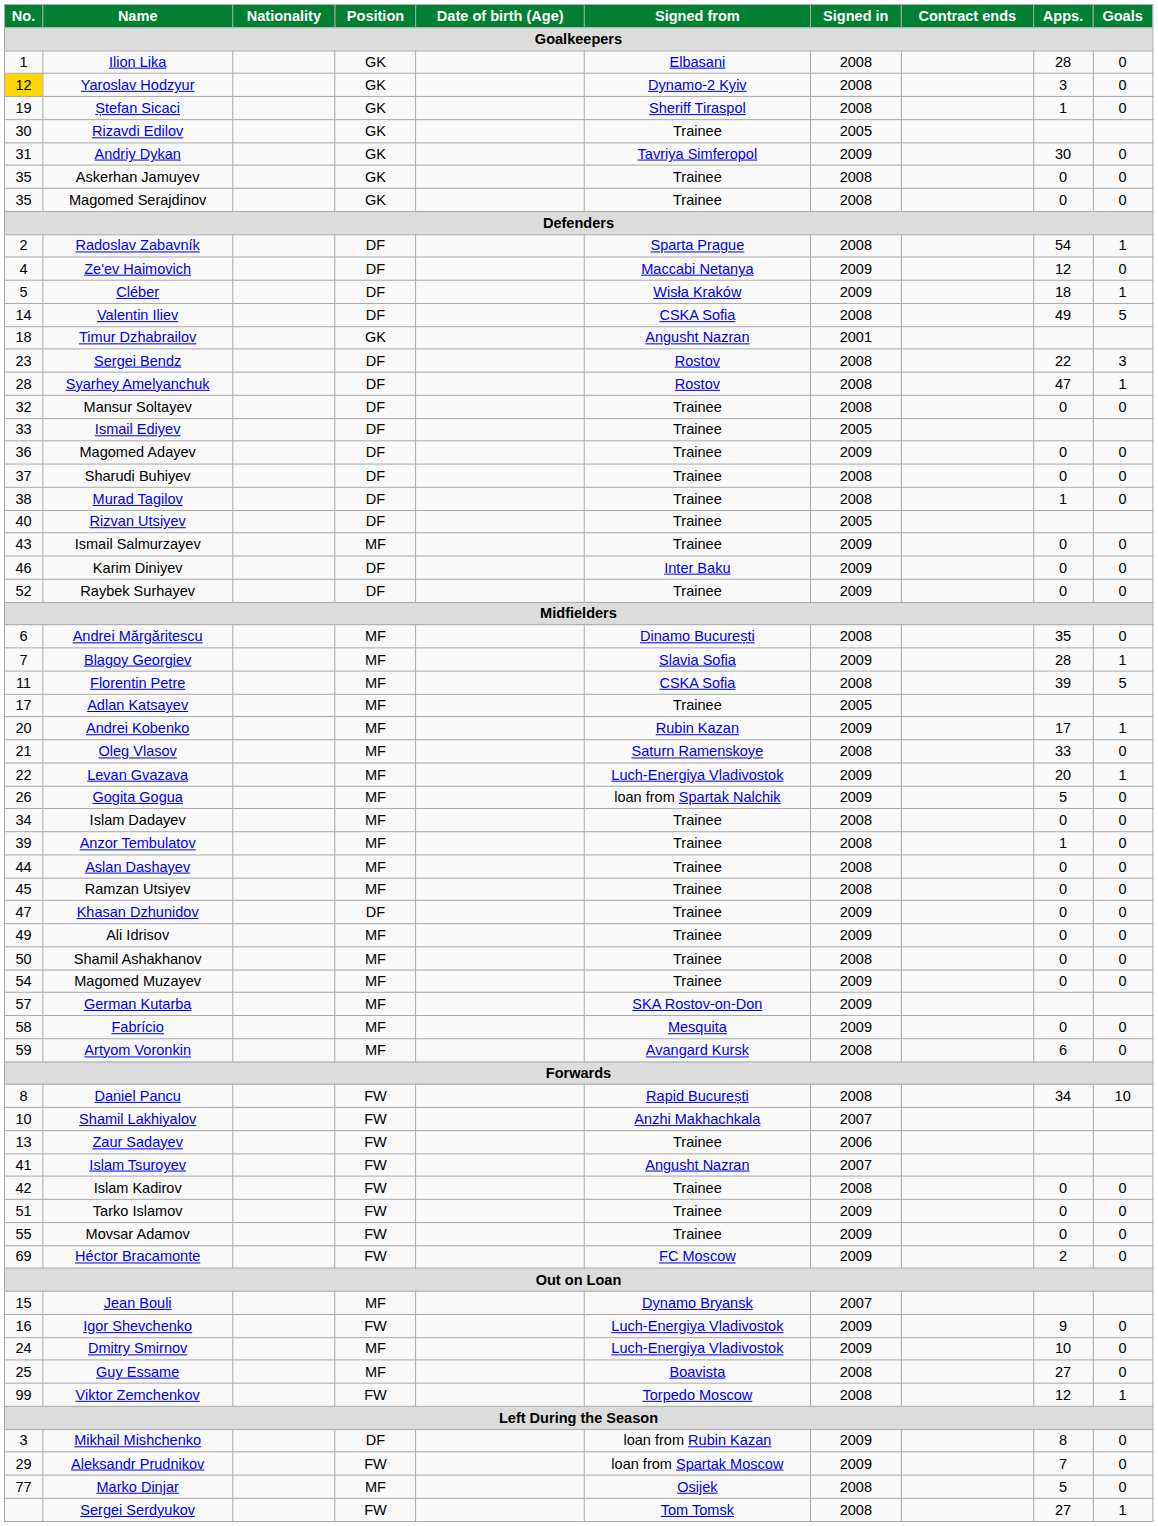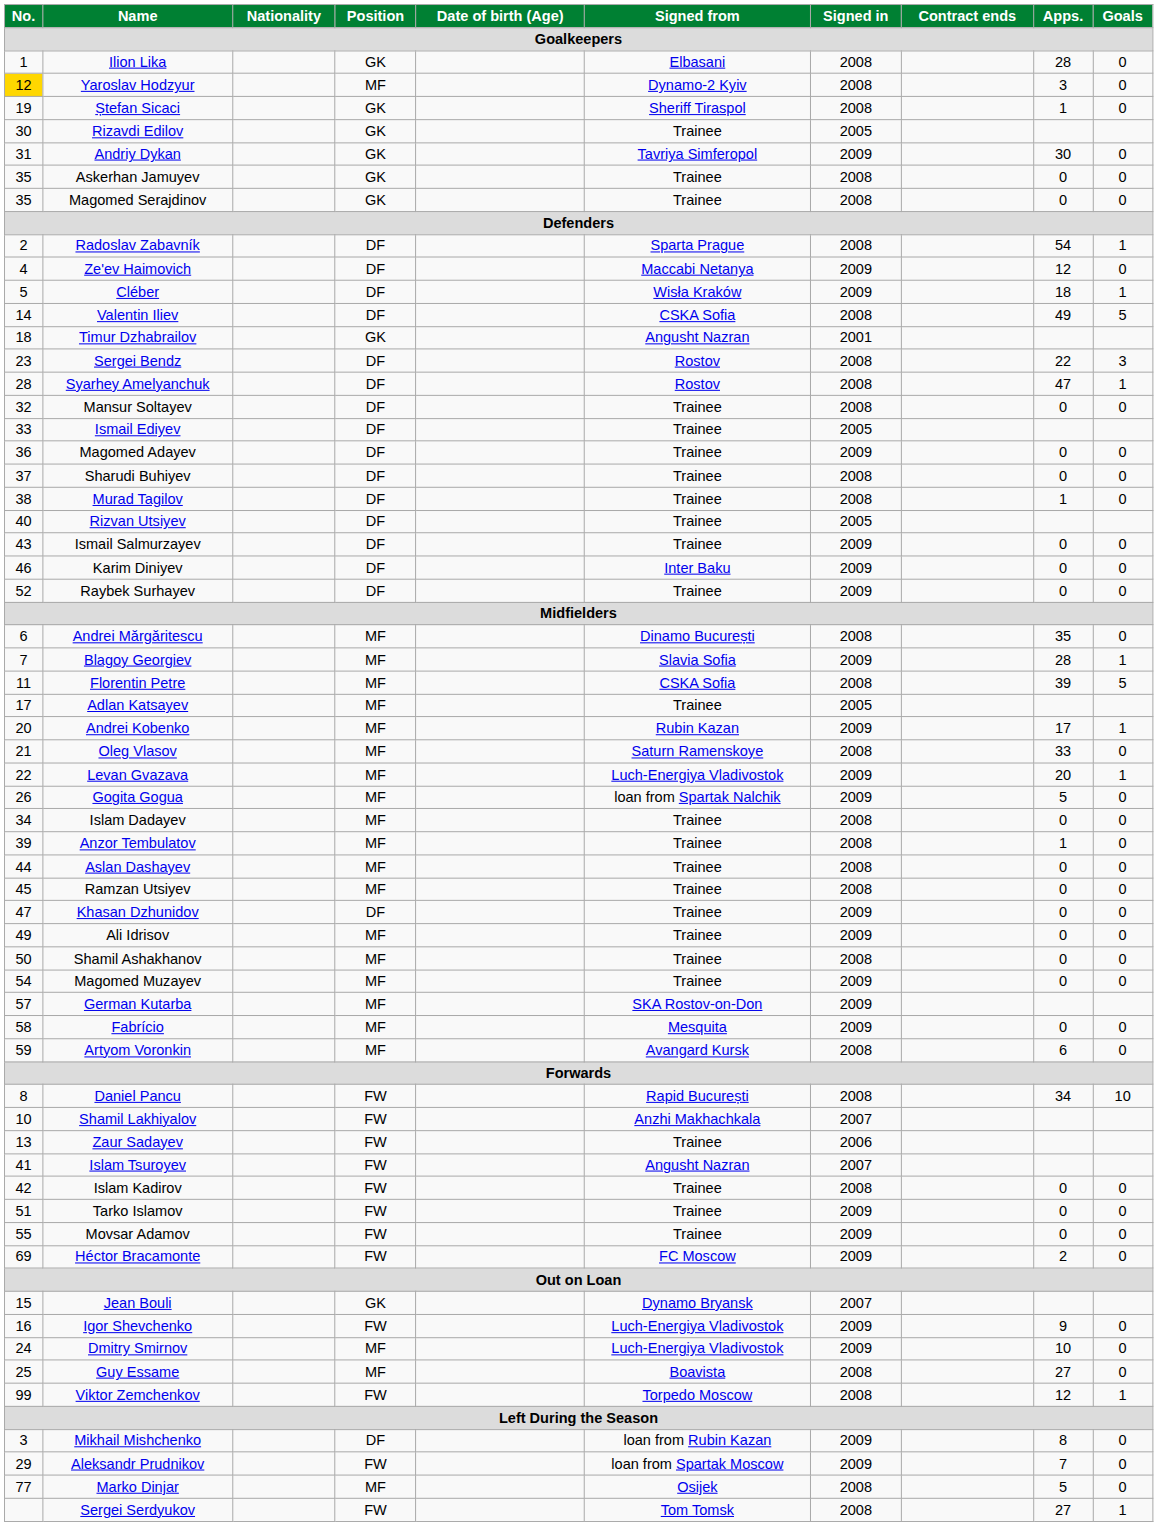Yaroslav Hodzyur | Position: GK -> MF
Ismail Salmurzayev | Position: MF -> DF
Jean Bouli | Position: MF -> GK
